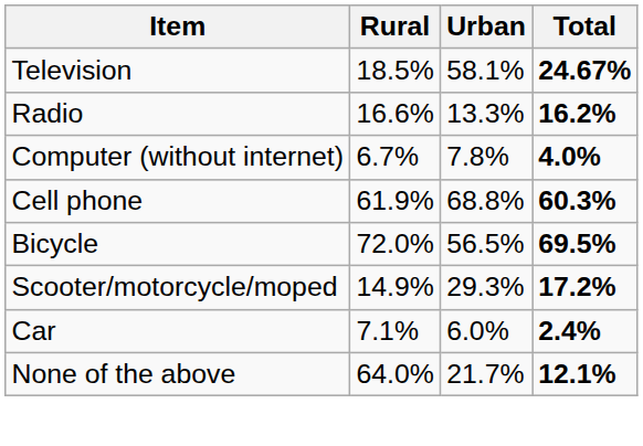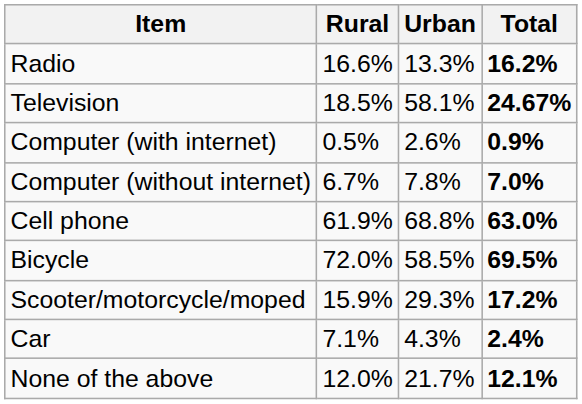rows swapped: Radio <-> Television
+ row: Computer (with internet) | 0.5% | 2.6% | 0.9%
Computer (without internet) | Total: 4.0% -> 7.0%
Cell phone | Total: 60.3% -> 63.0%
Bicycle | Urban: 56.5% -> 58.5%
Scooter/motorcycle/moped | Rural: 14.9% -> 15.9%
Car | Urban: 6.0% -> 4.3%
None of the above | Rural: 64.0% -> 12.0%
